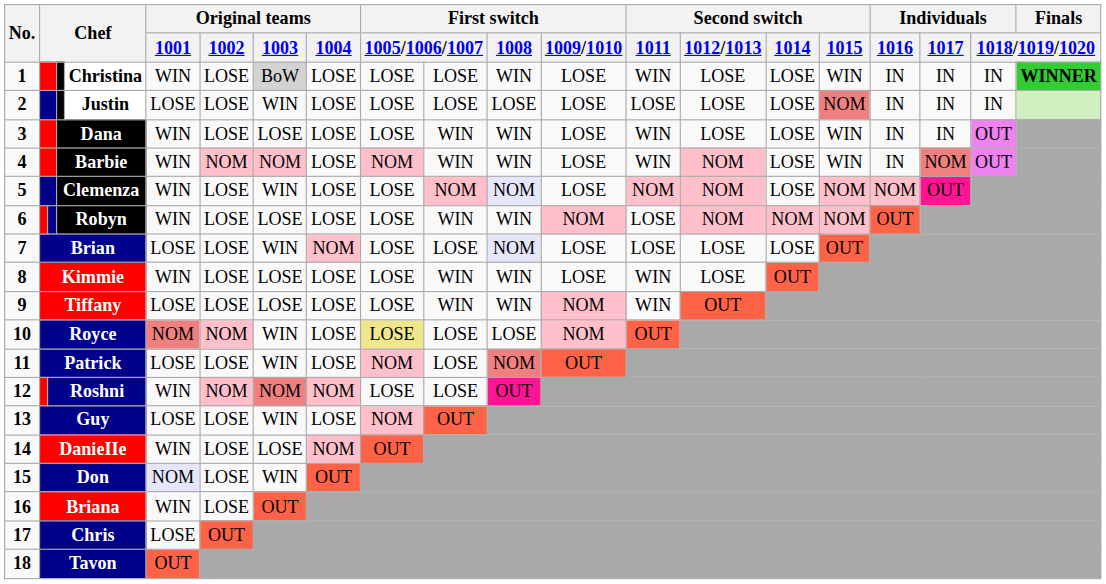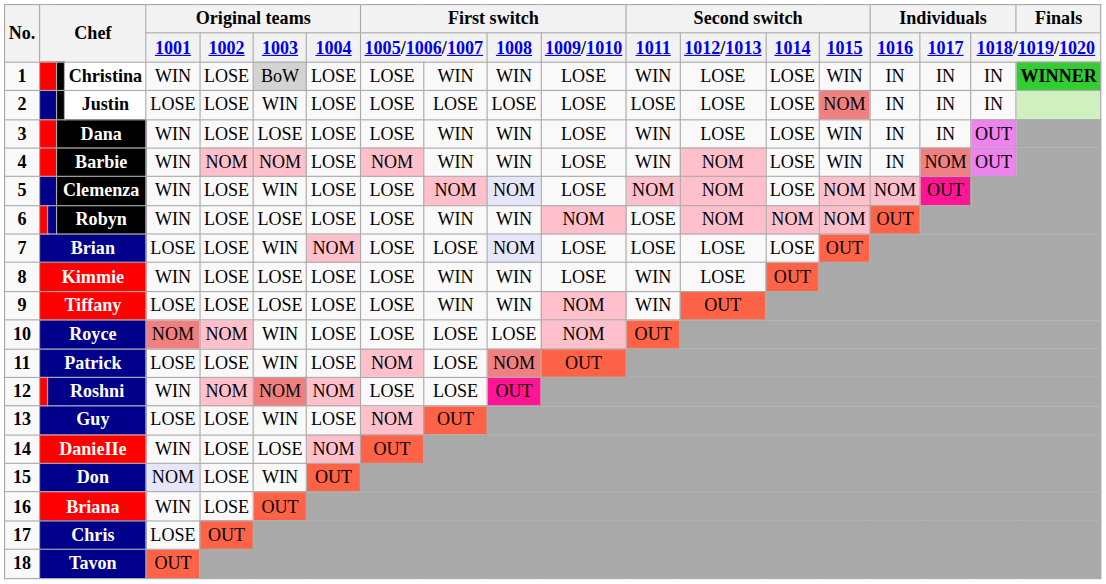1 | column 12: LOSE -> WIN
10 | column 11: khaki background -> no background
